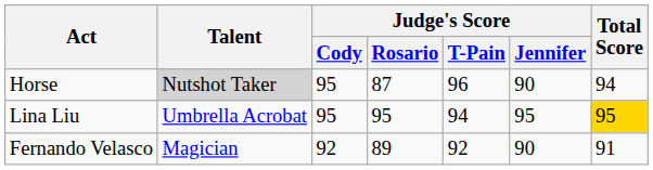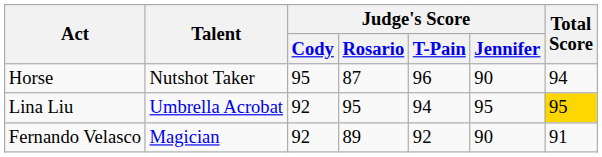Horse | Talent: lightgrey background -> no background
Lina Liu | Judge's Score / Cody: 95 -> 92
